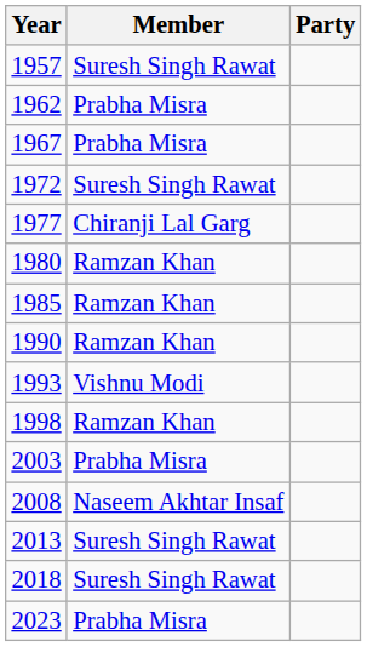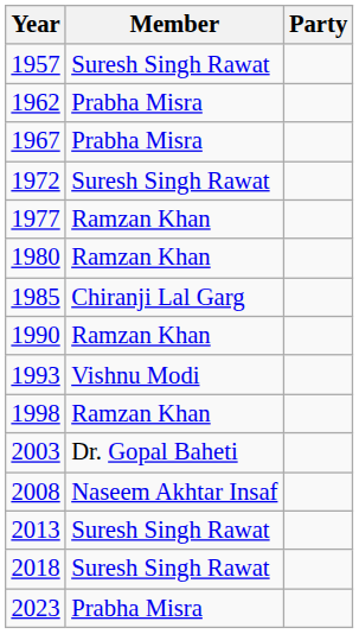1977 | Member: Chiranji Lal Garg -> Ramzan Khan
1985 | Member: Ramzan Khan -> Chiranji Lal Garg
2003 | Member: Prabha Misra -> Dr. Gopal Baheti
